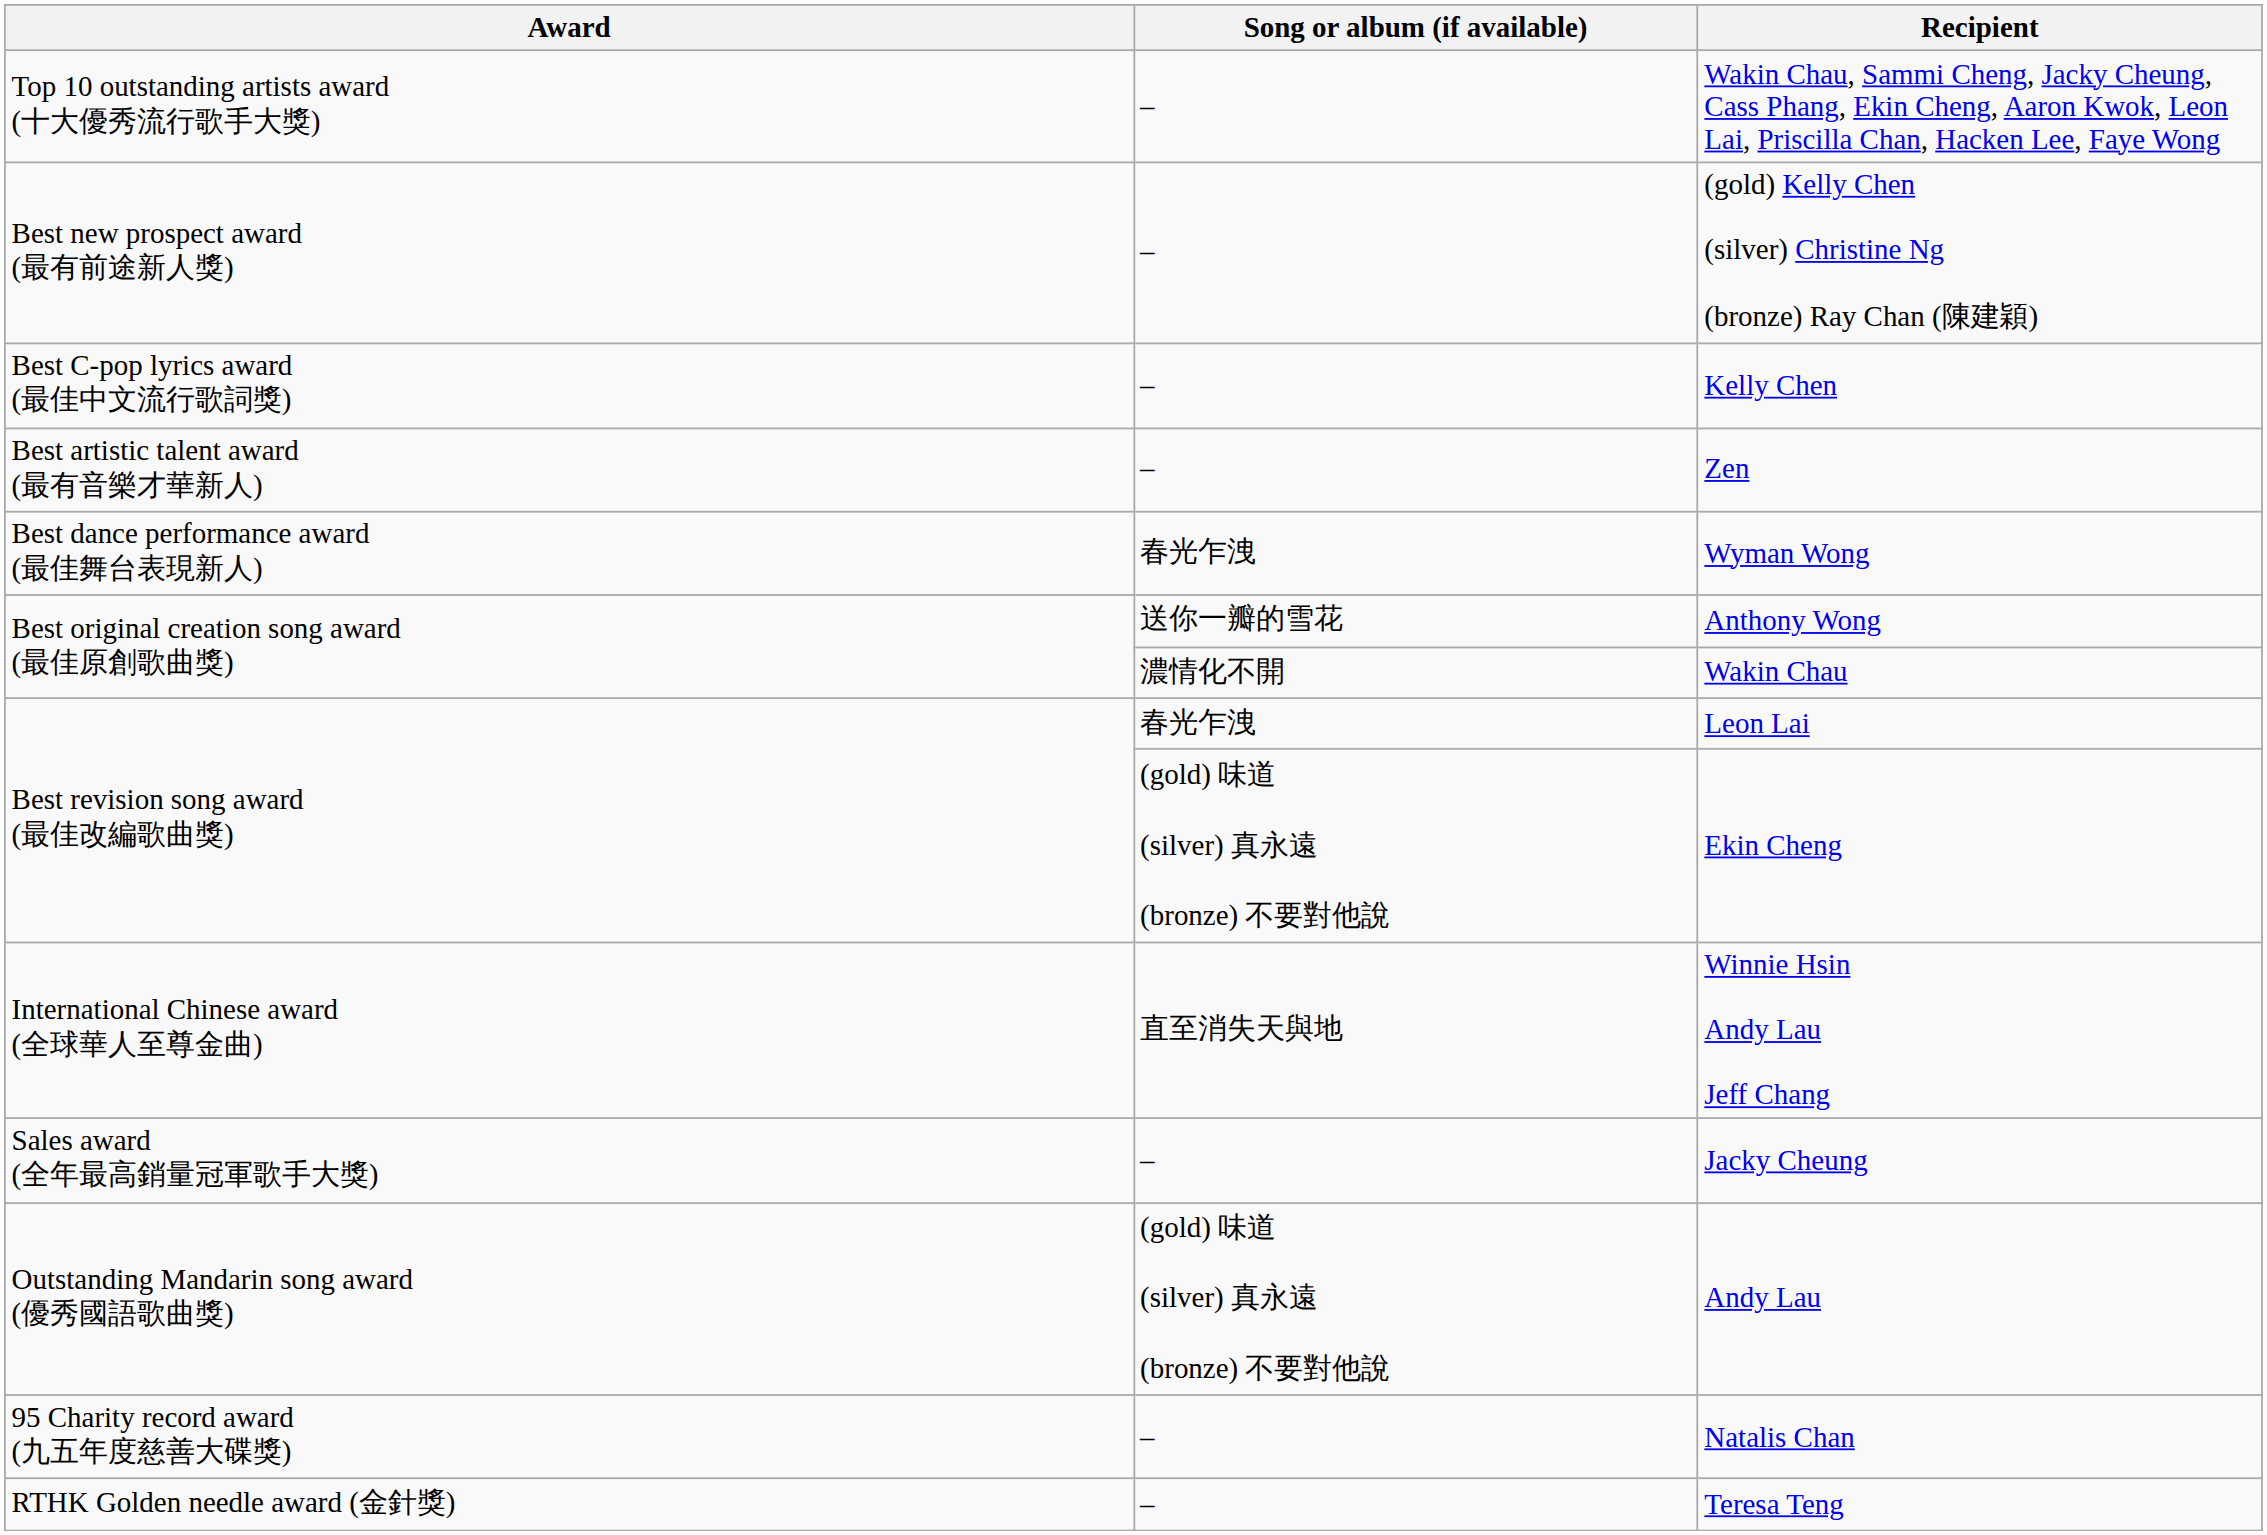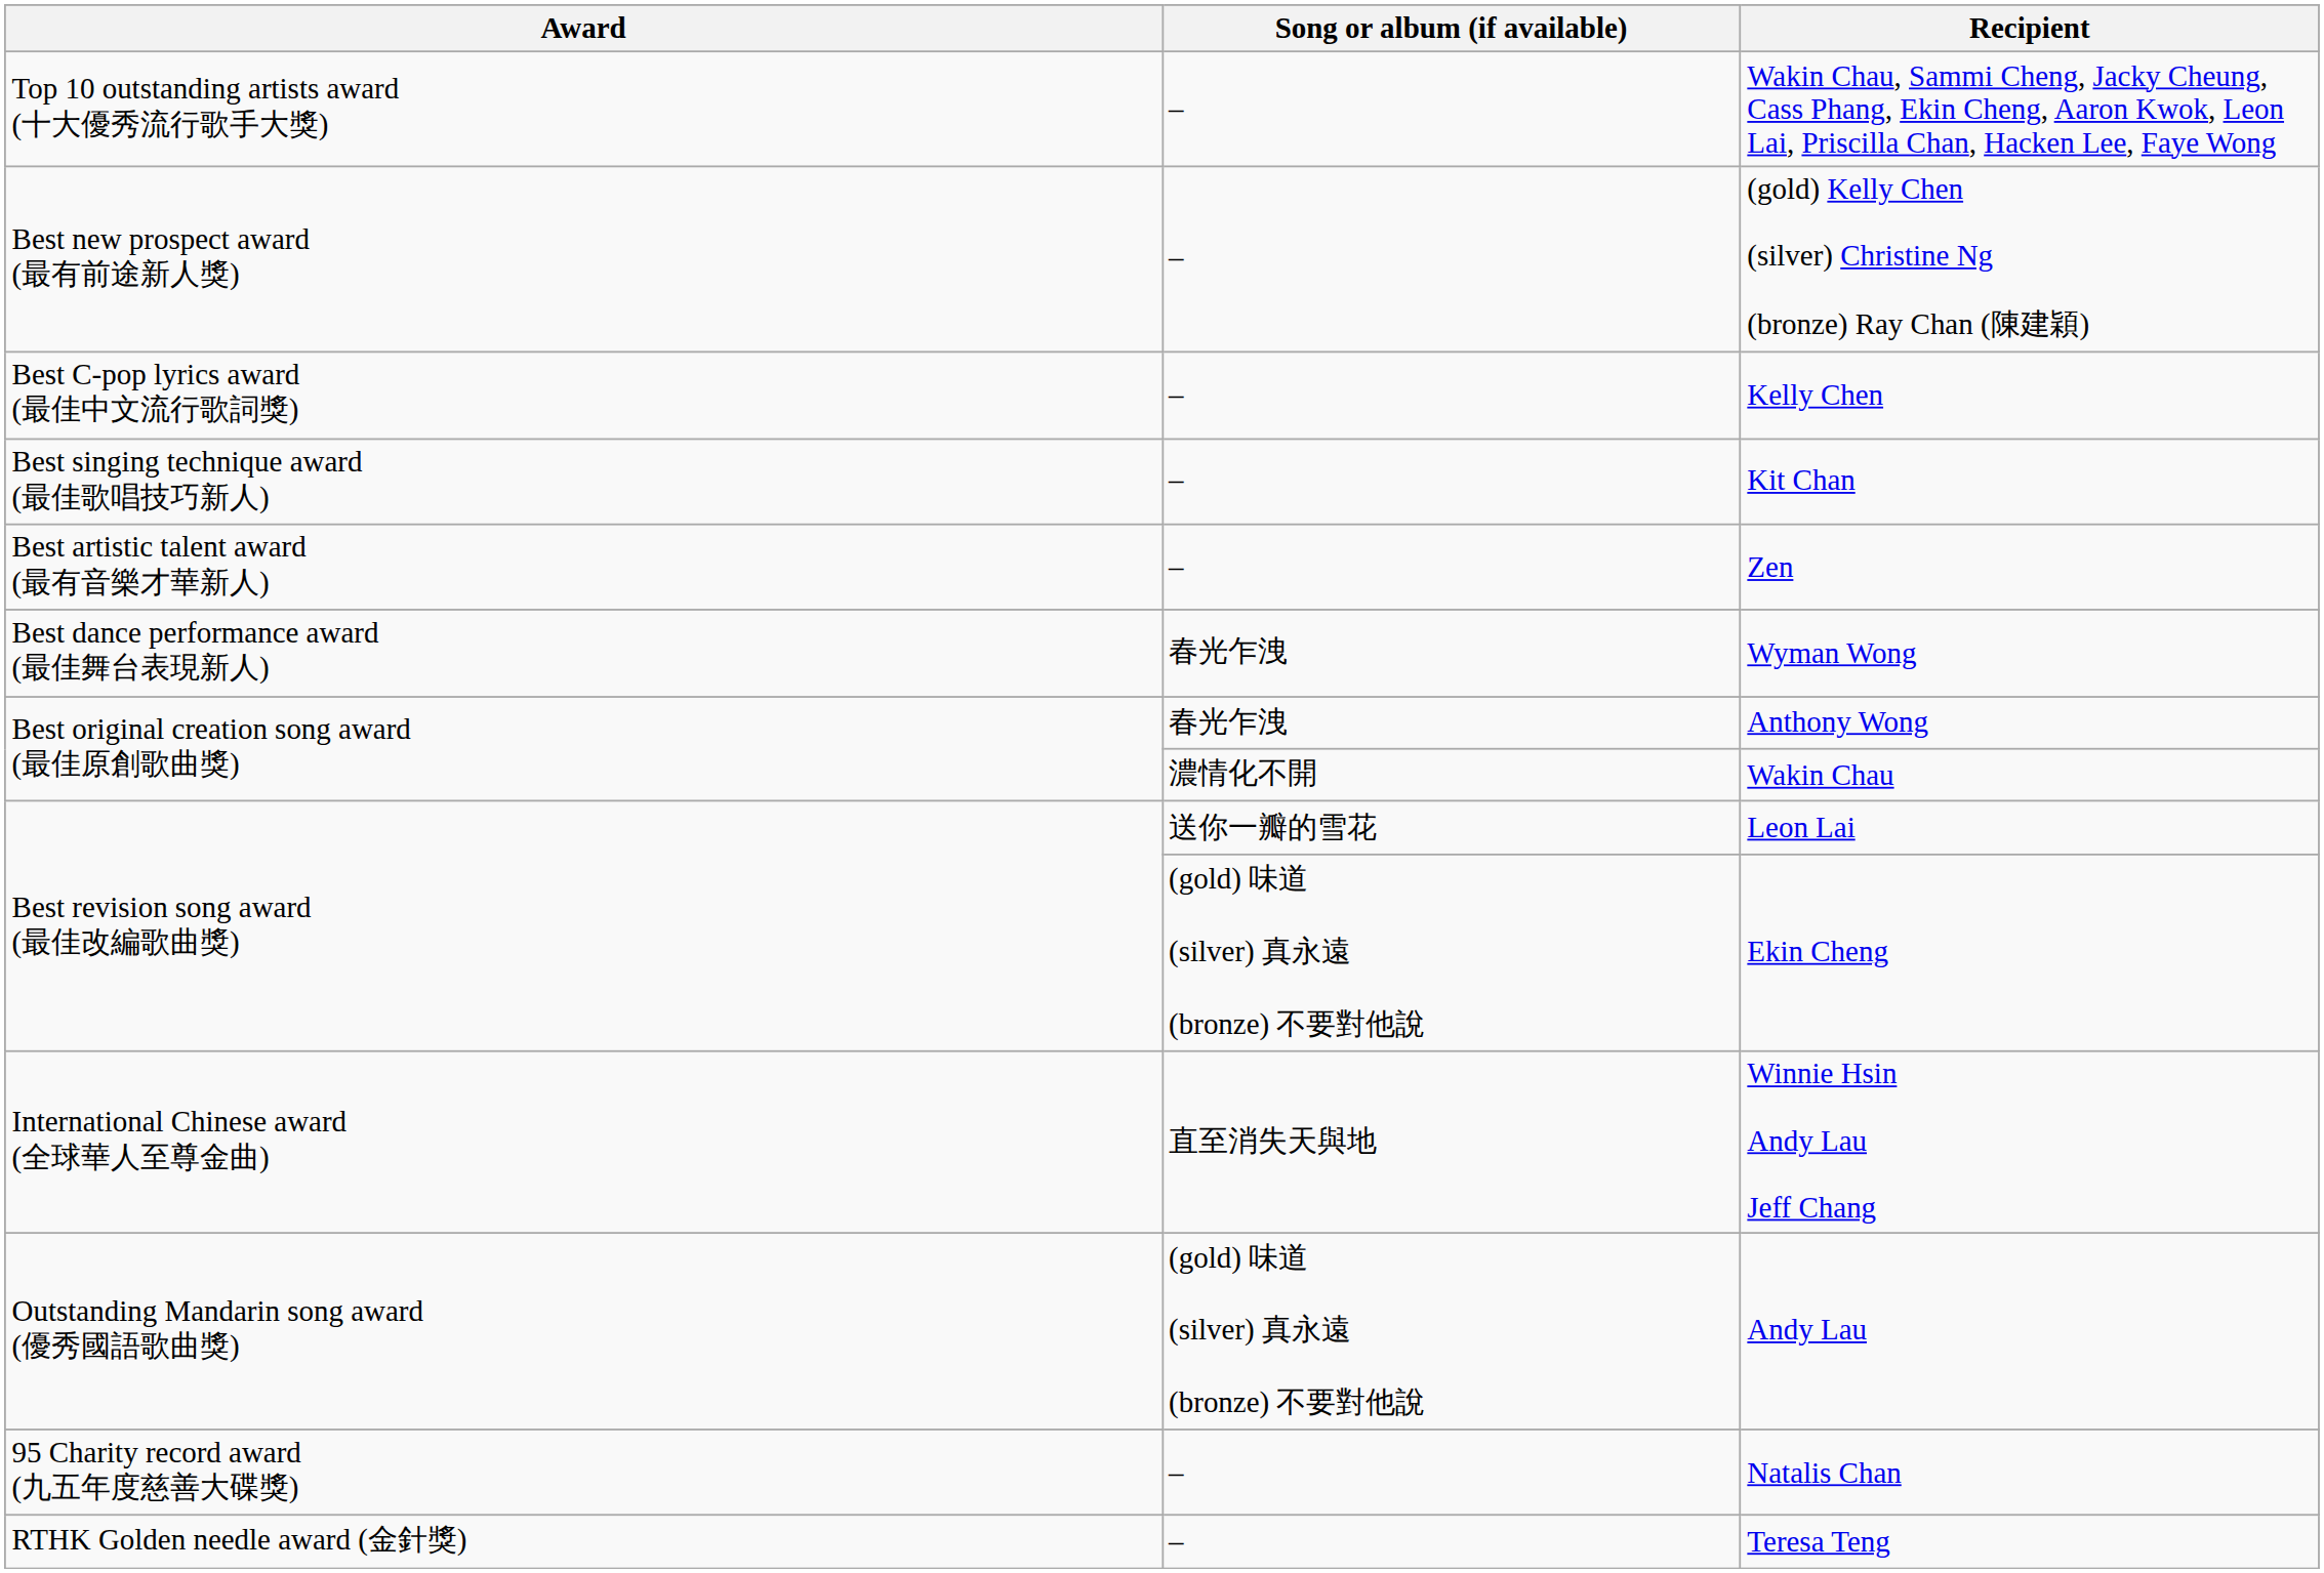+ row: Best singing technique award (最佳歌唱技巧新人) | – | Kit Chan
Anthony Wong | Song or album (if available): 送你一瓣的雪花 -> 春光乍洩
Leon Lai | Song or album (if available): 春光乍洩 -> 送你一瓣的雪花
- row: Sales award (全年最高銷量冠軍歌手大獎) | – | Jacky Cheung
